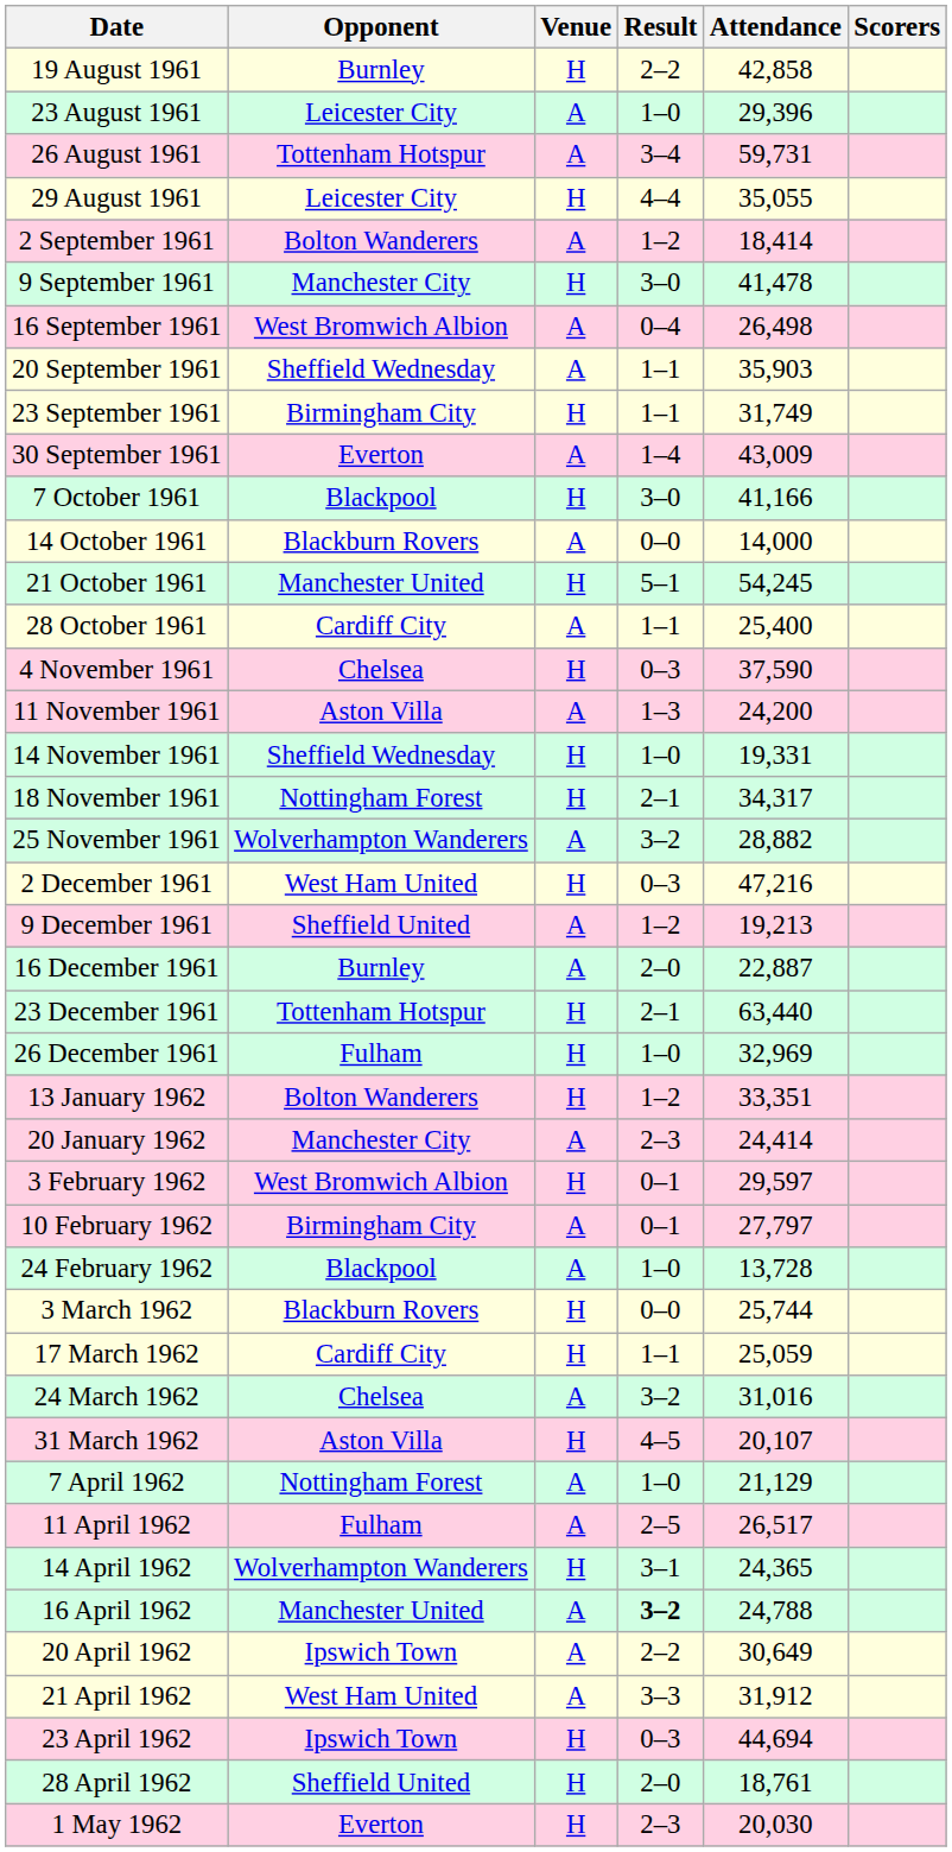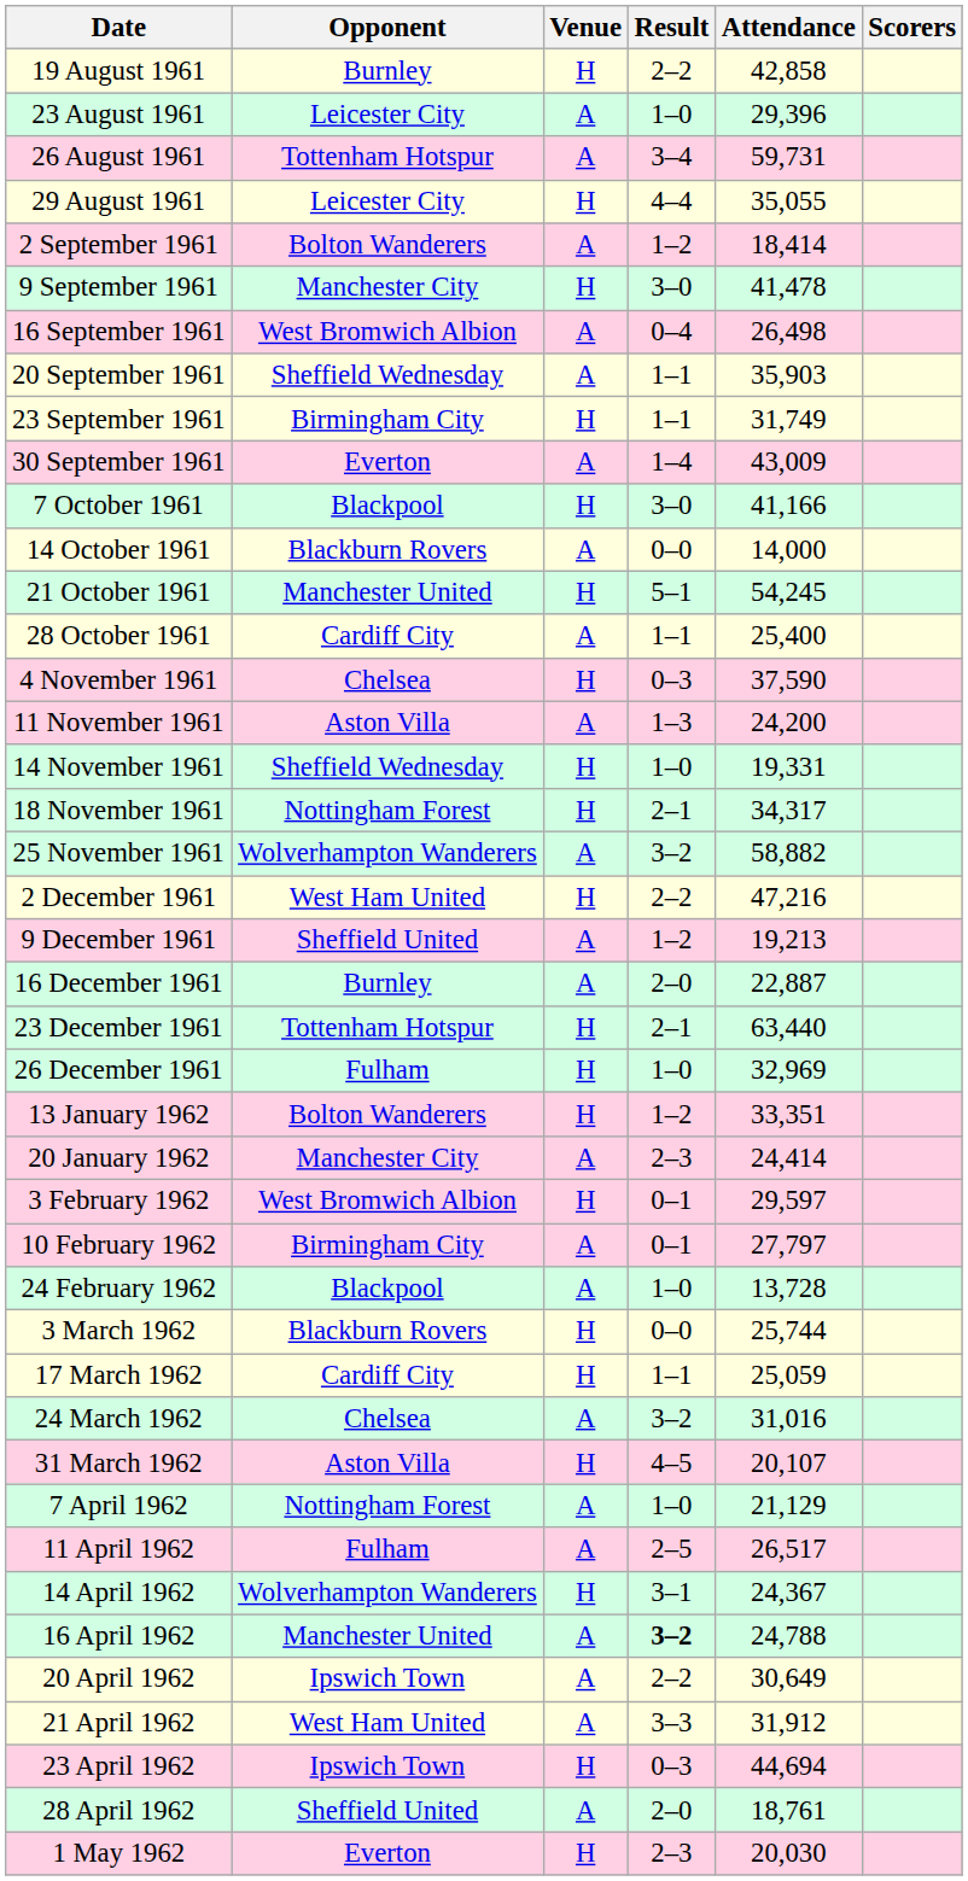25 November 1961 | Attendance: 28,882 -> 58,882
2 December 1961 | Result: 0–3 -> 2–2
14 April 1962 | Attendance: 24,365 -> 24,367
28 April 1962 | Venue: H -> A
